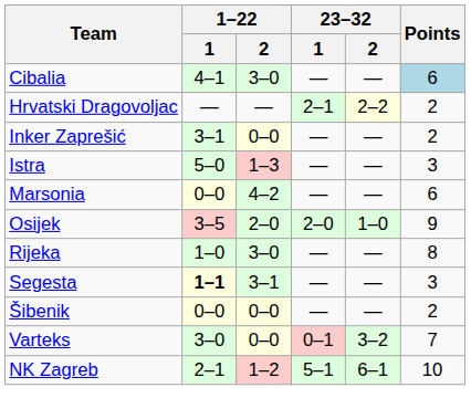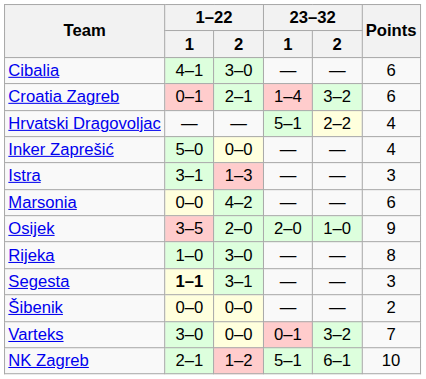Cibalia | Points: lightblue background -> no background
+ row: Croatia Zagreb | 0–1 | 2–1 | 1–4 | 3–2 | 6
Hrvatski Dragovoljac | 23–32 / 1: 2–1 -> 5–1
Hrvatski Dragovoljac | Points: 2 -> 4
Inker Zaprešić | 1–22 / 1: 3–1 -> 5–0
Inker Zaprešić | Points: 2 -> 4
Istra | 1–22 / 1: 5–0 -> 3–1
